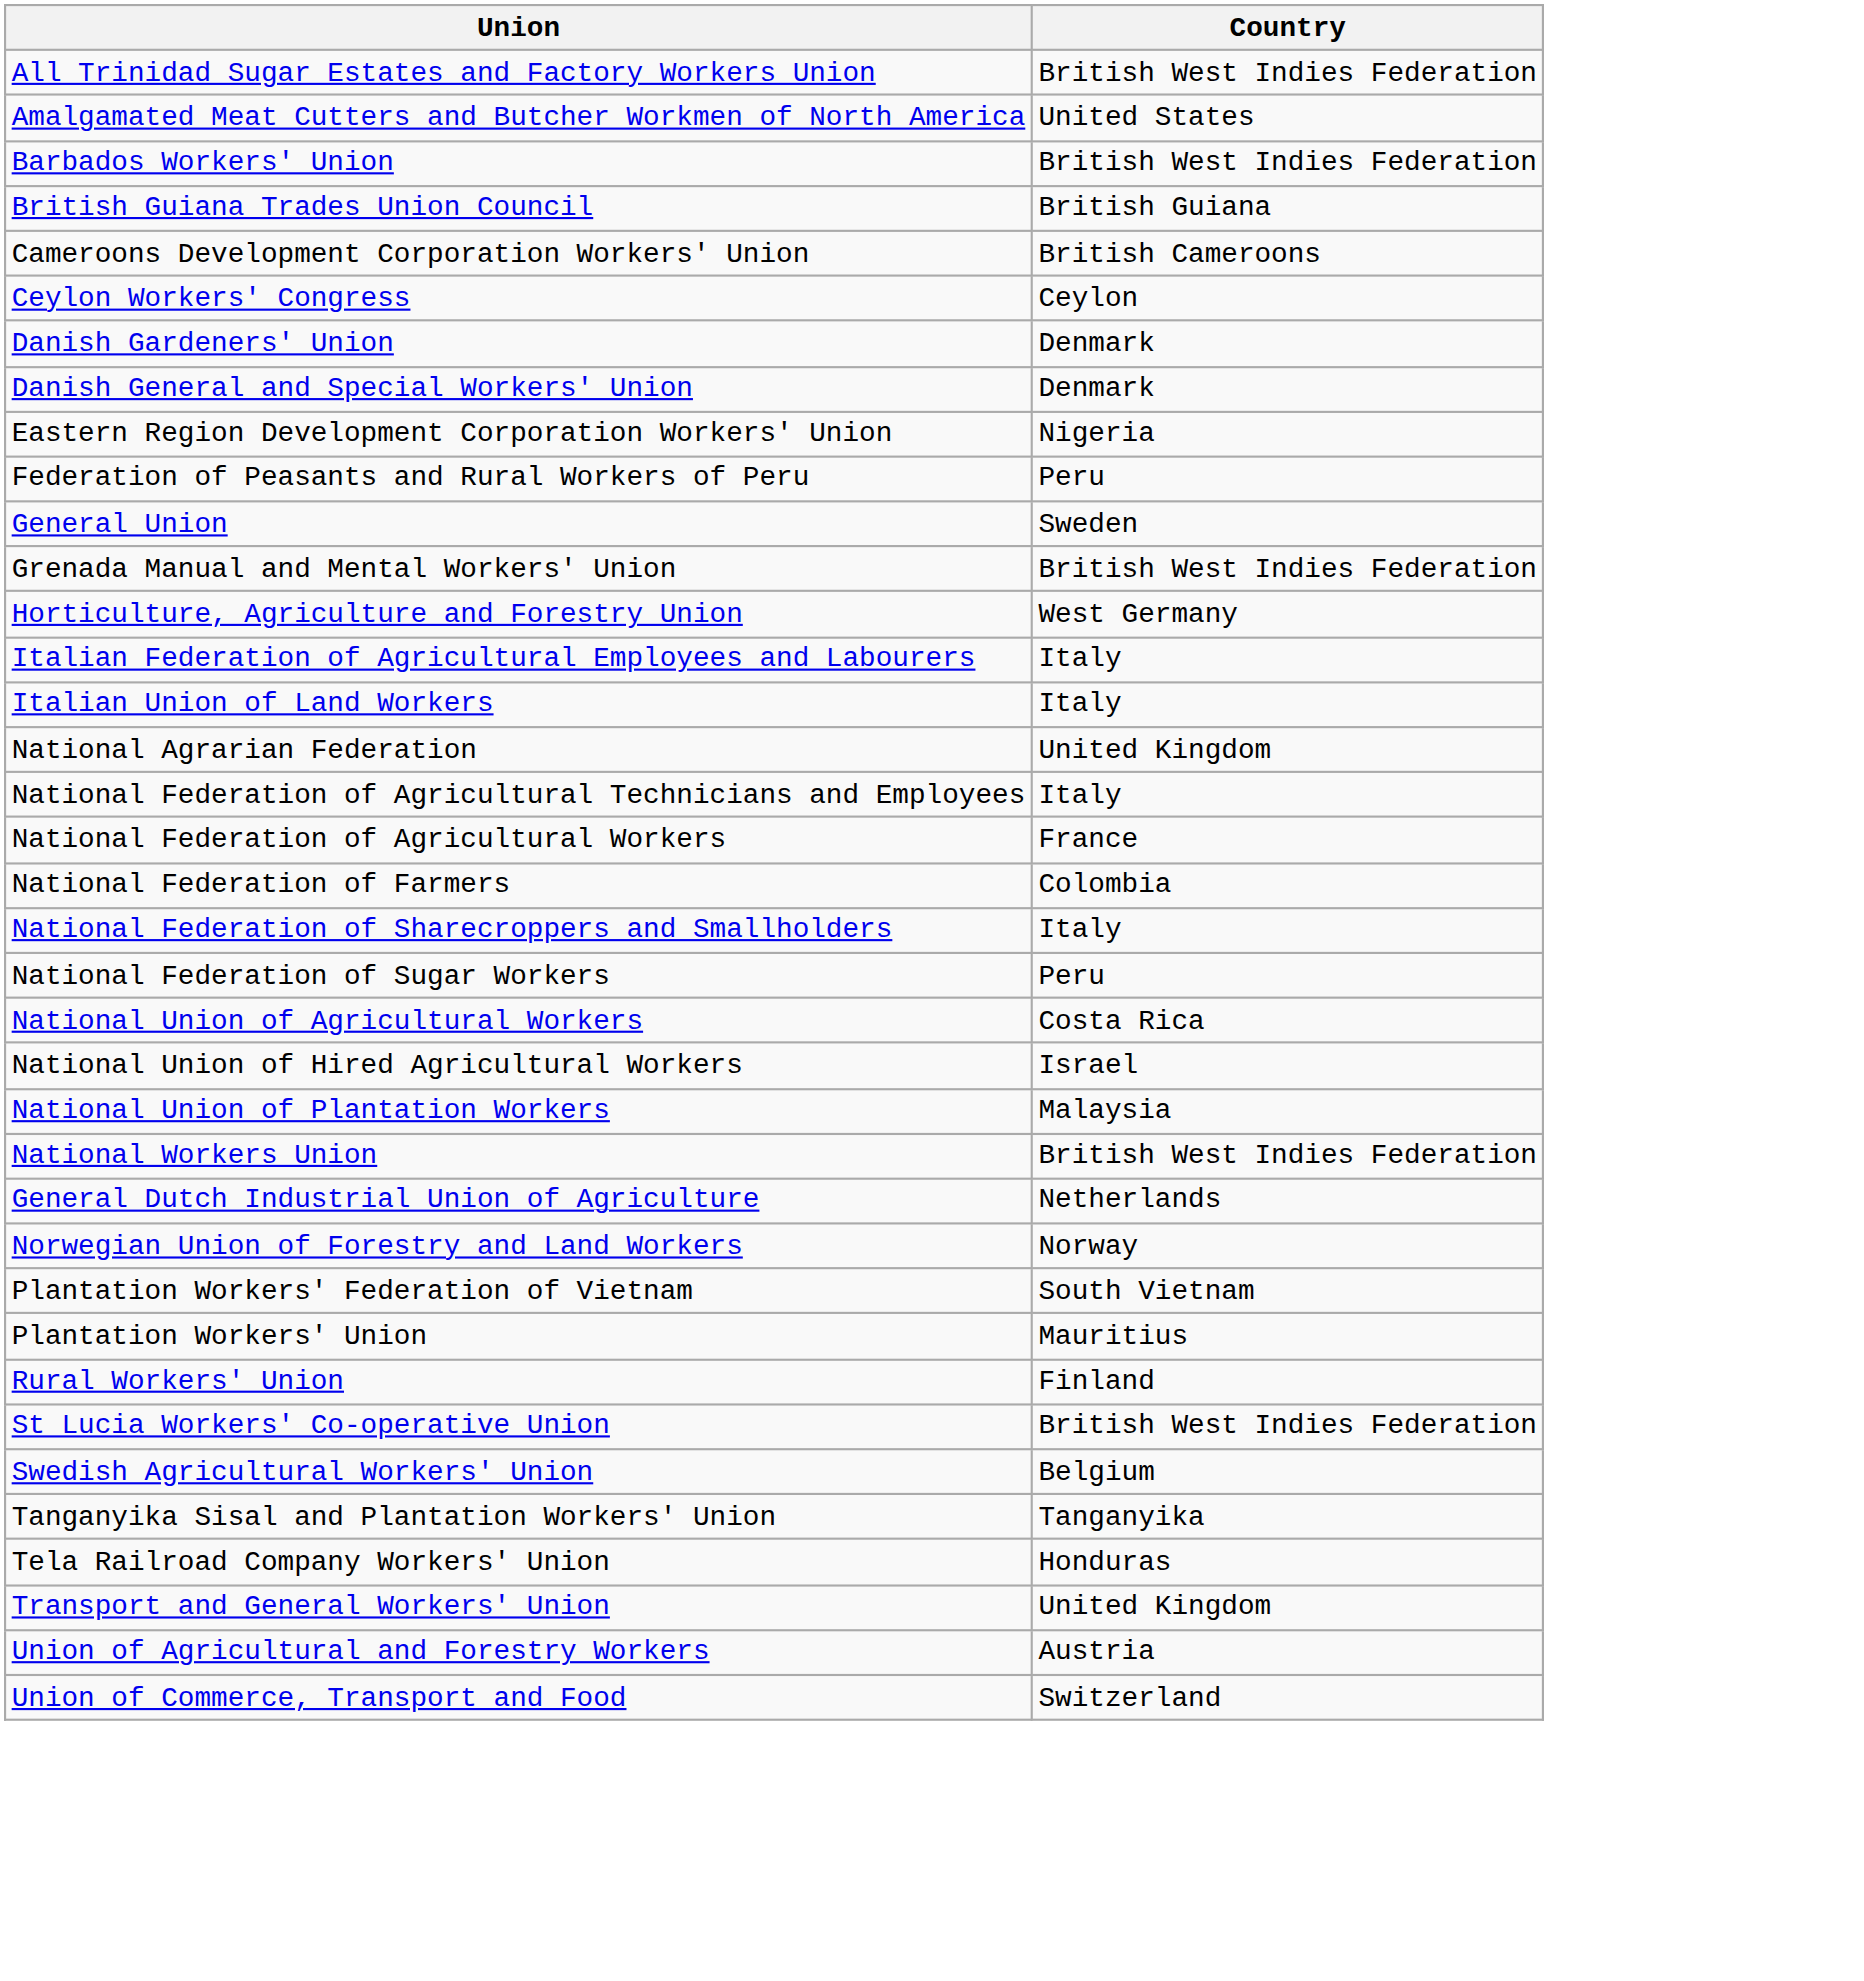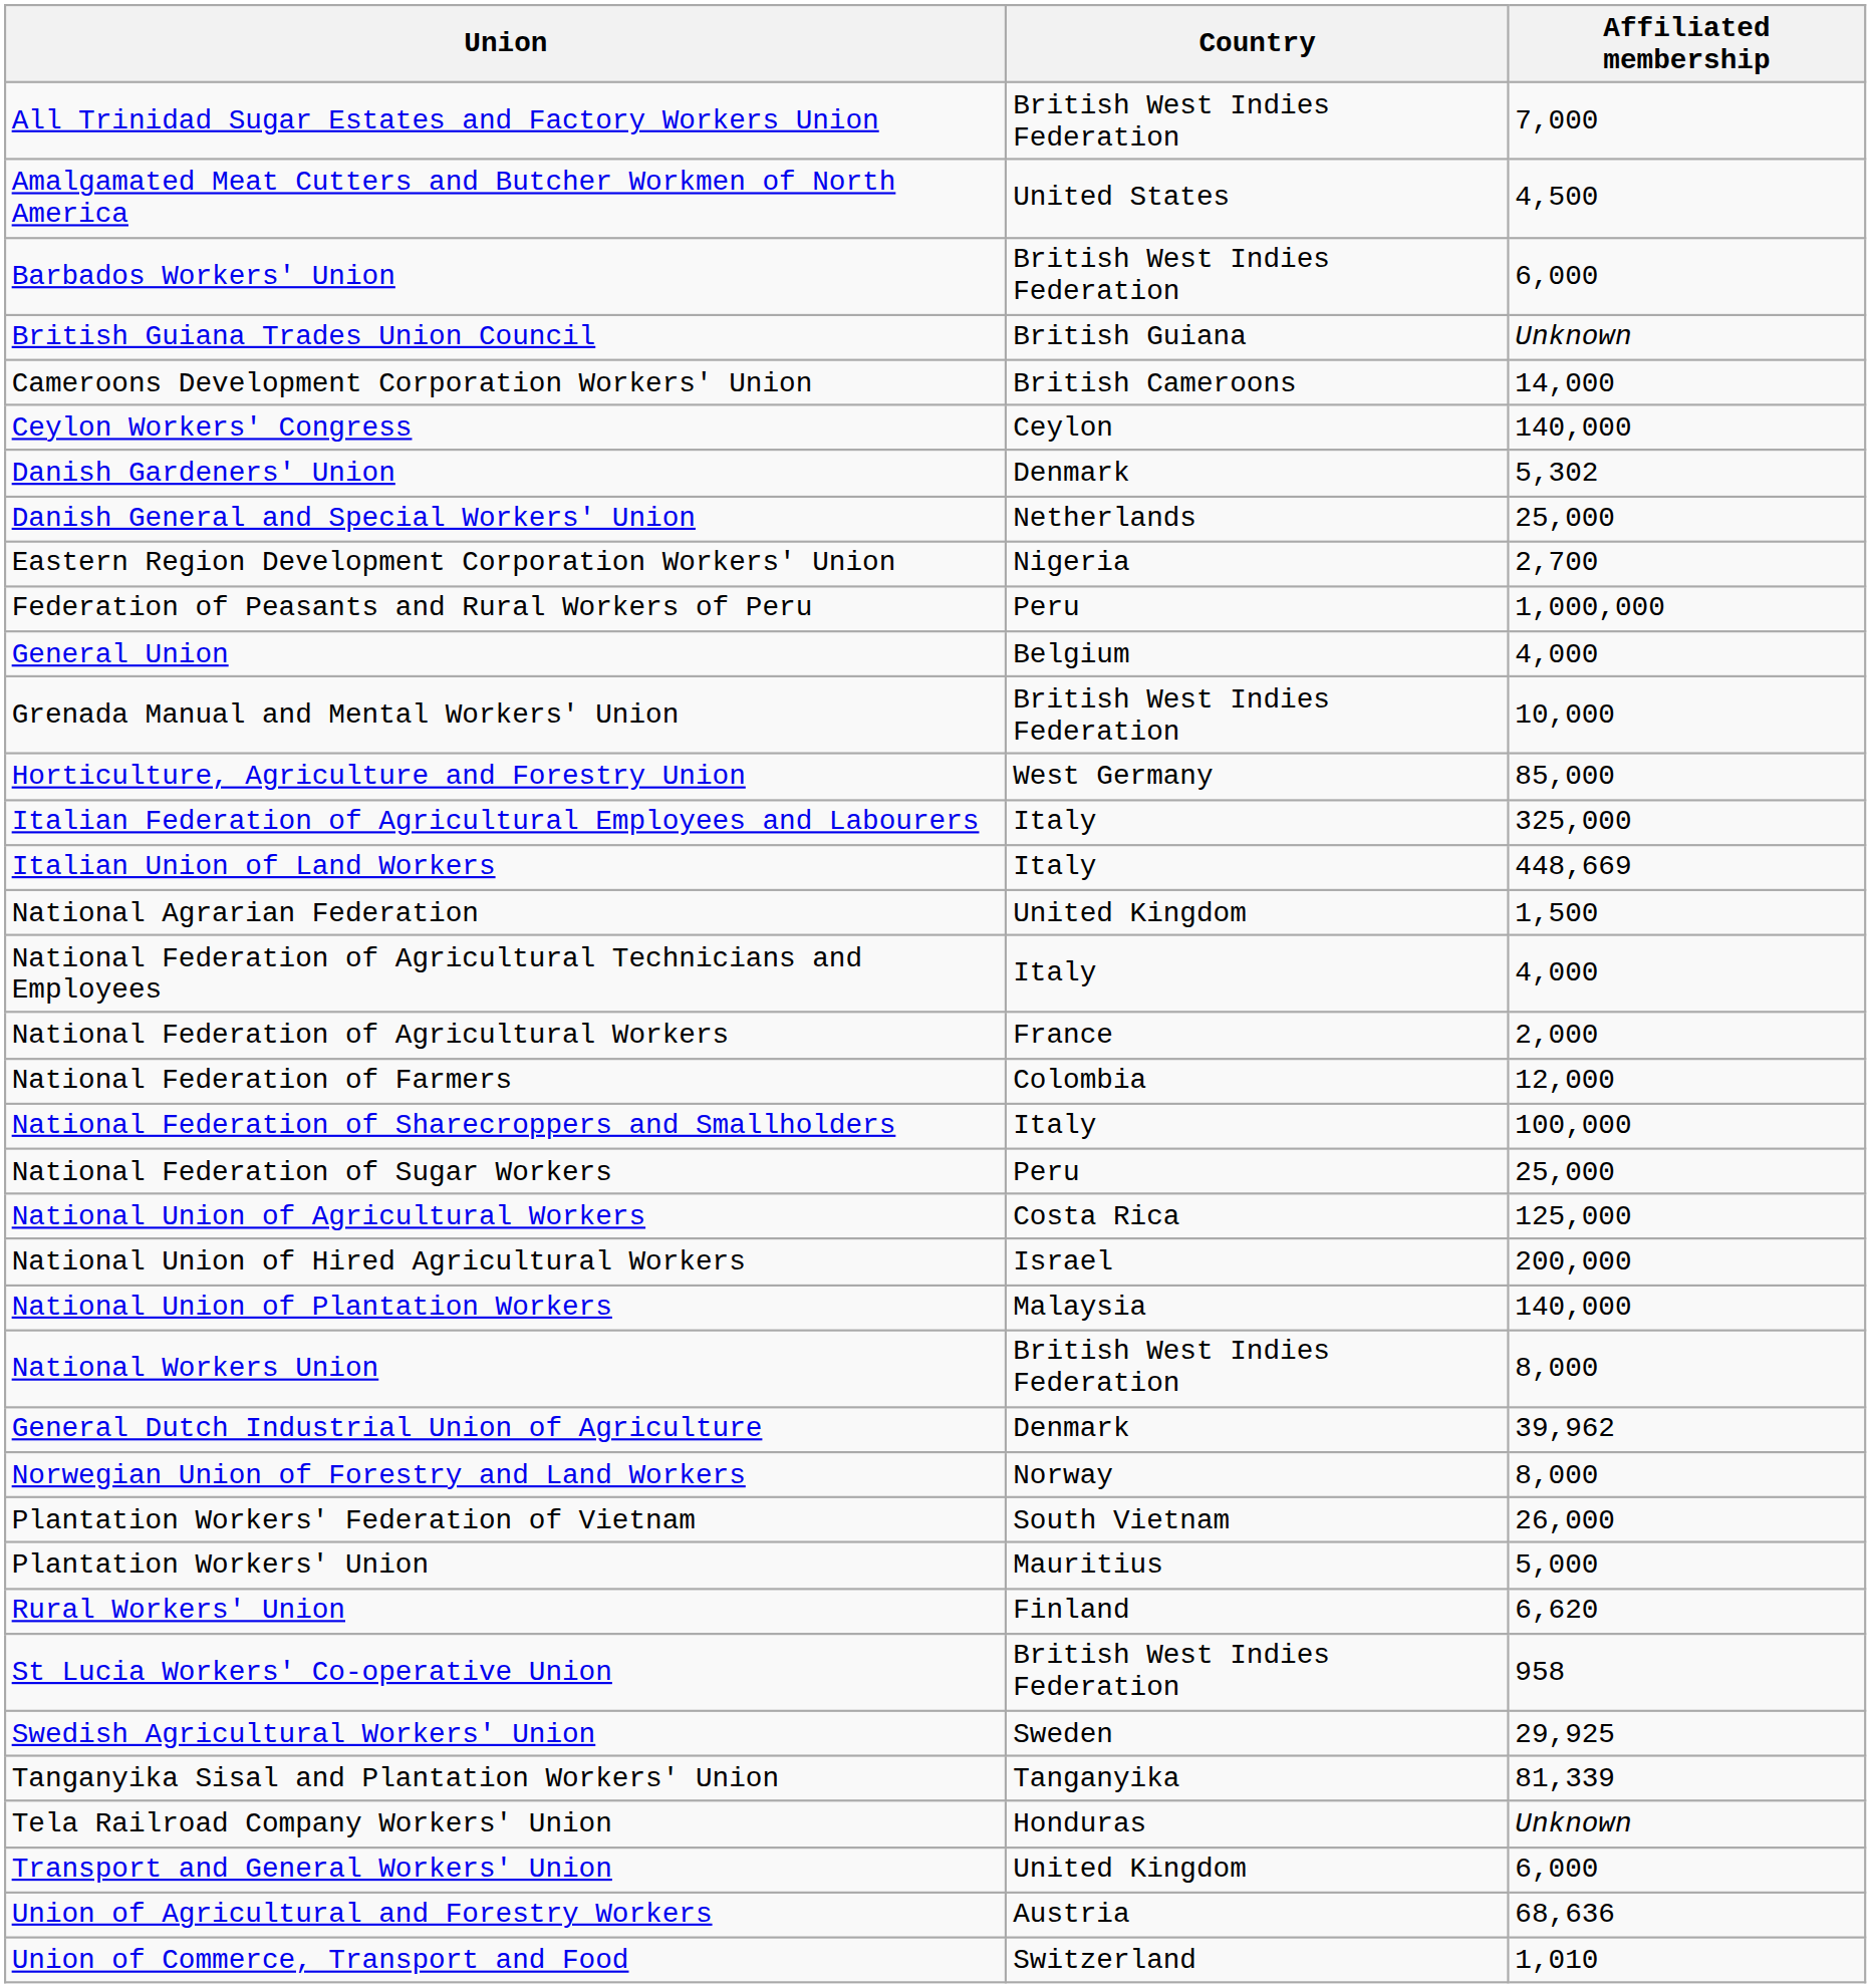+ column: Affiliated membership | 7,000 | 4,500 | 6,000 | Unknown | 14,000 | 140,000 | 5,302 | 25,000 | 2,700 | 1,000,000 | 4,000 | 10,000 | 85,000 | 325,000 | 448,669 | 1,500 | 4,000 | 2,000 | 12,000 | 100,000 | 25,000 | 125,000 | 200,000 | 140,000 | 8,000 | 39,962 | 8,000 | 26,000 | 5,000 | 6,620 | 958 | 29,925 | 81,339 | Unknown | 6,000 | 68,636 | 1,010
Danish General and Special Workers' Union | Country: Denmark -> Netherlands
General Union | Country: Sweden -> Belgium
General Dutch Industrial Union of Agriculture | Country: Netherlands -> Denmark
Swedish Agricultural Workers' Union | Country: Belgium -> Sweden
